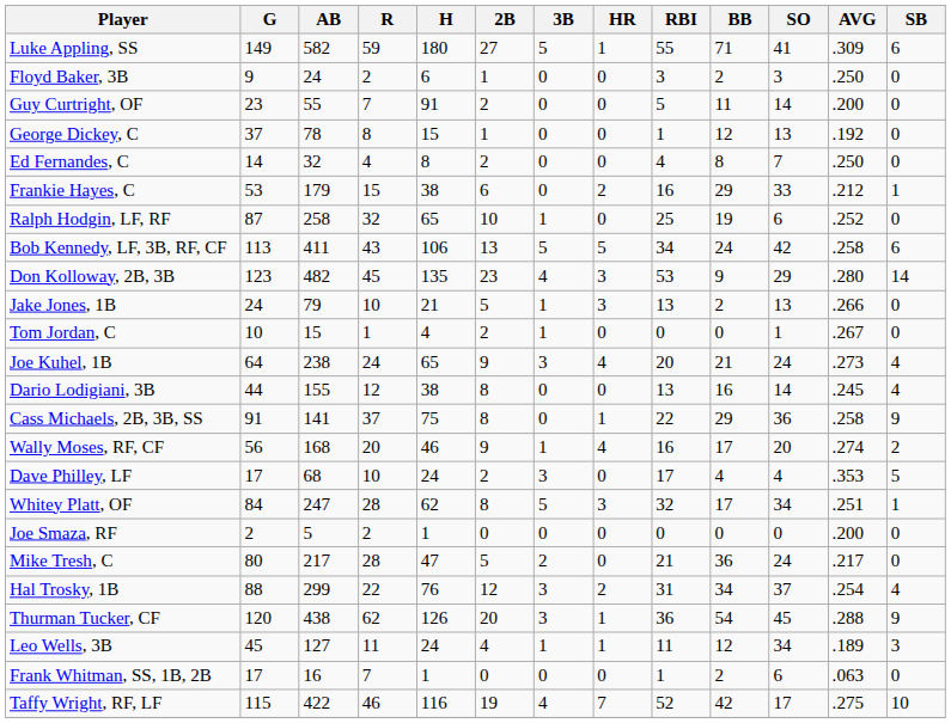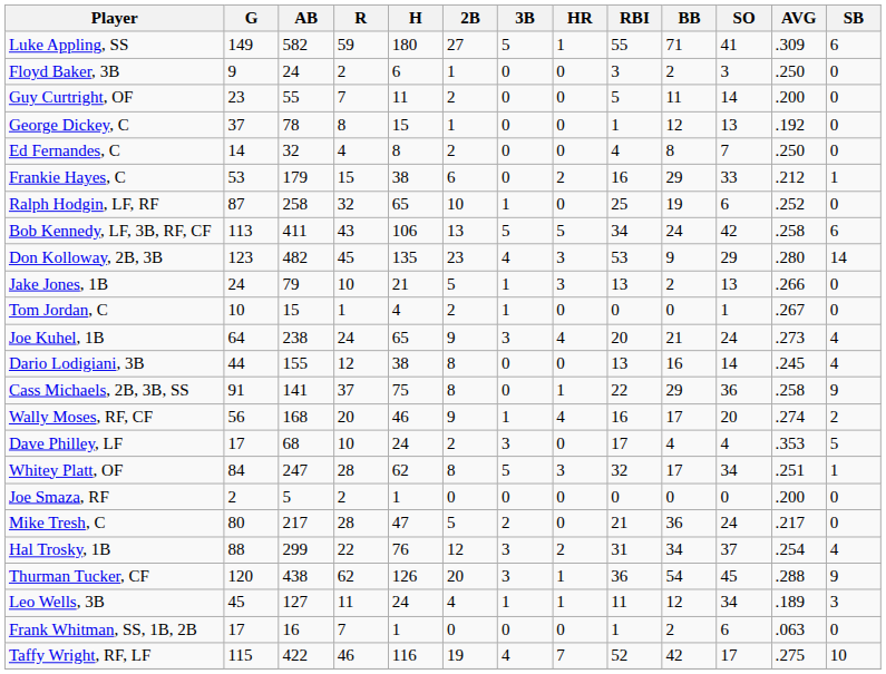Guy Curtright, OF | H: 91 -> 11
